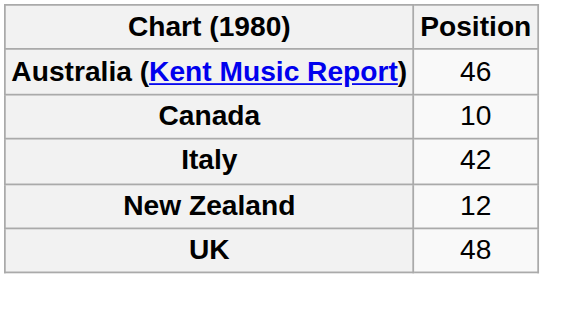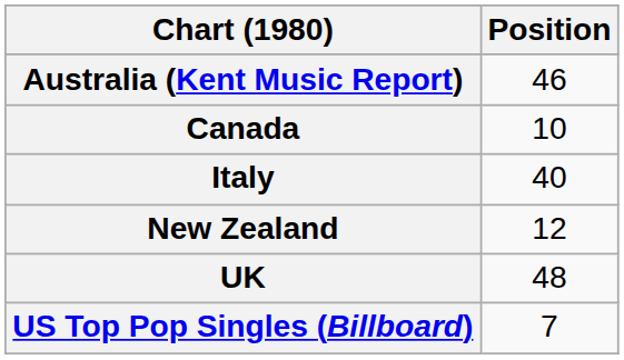Italy | Position: 42 -> 40
+ row: US Top Pop Singles (Billboard) | 7
